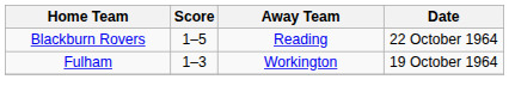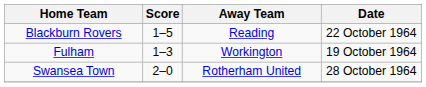+ row: Swansea Town | 2–0 | Rotherham United | 28 October 1964
